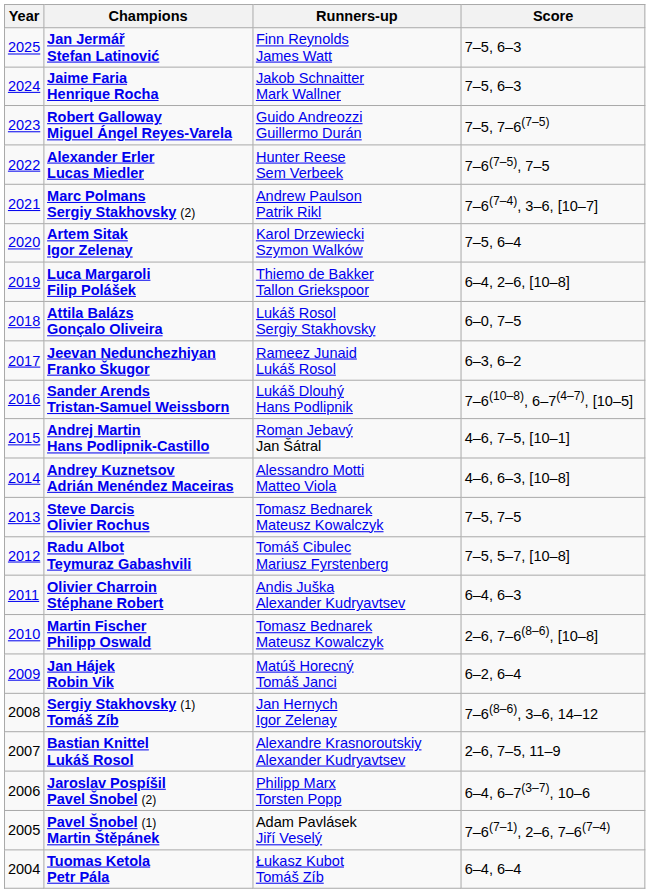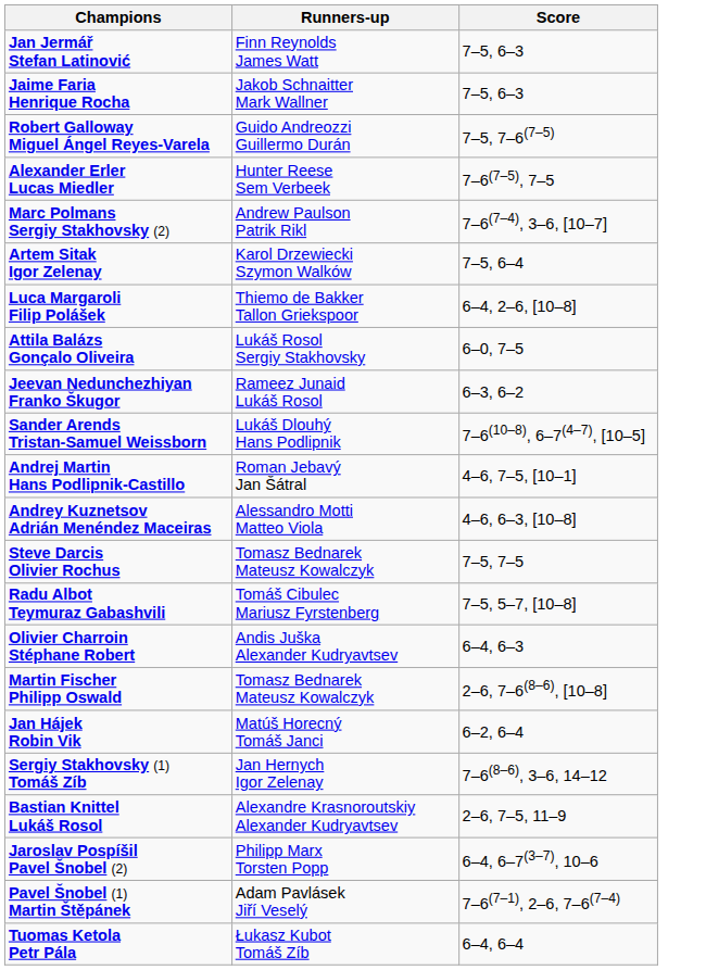- column: Year | 2025 | 2024 | 2023 | 2022 | 2021 | 2020 | 2019 | 2018 | 2017 | 2016 | 2015 | 2014 | 2013 | 2012 | 2011 | 2010 | 2009 | 2008 | 2007 | 2006 | 2005 | 2004
